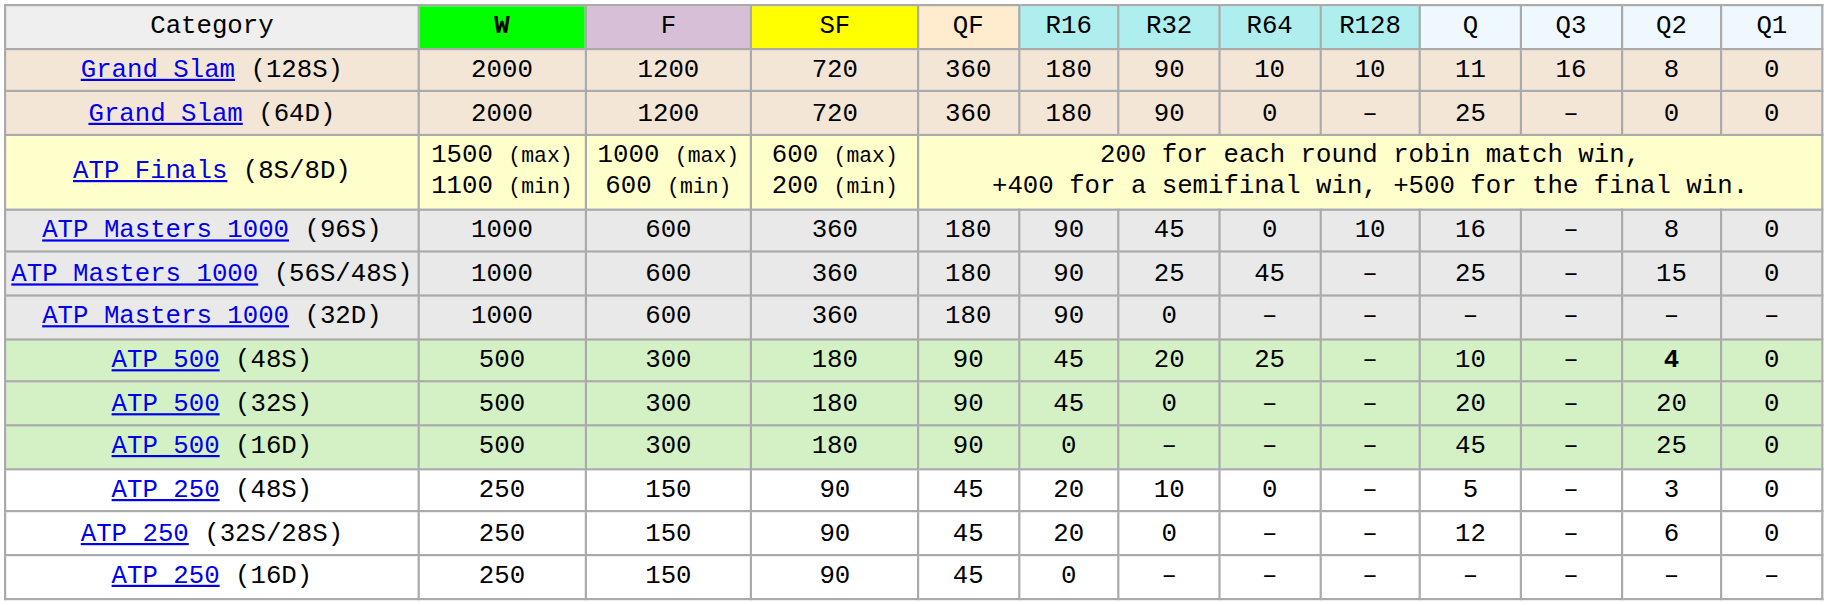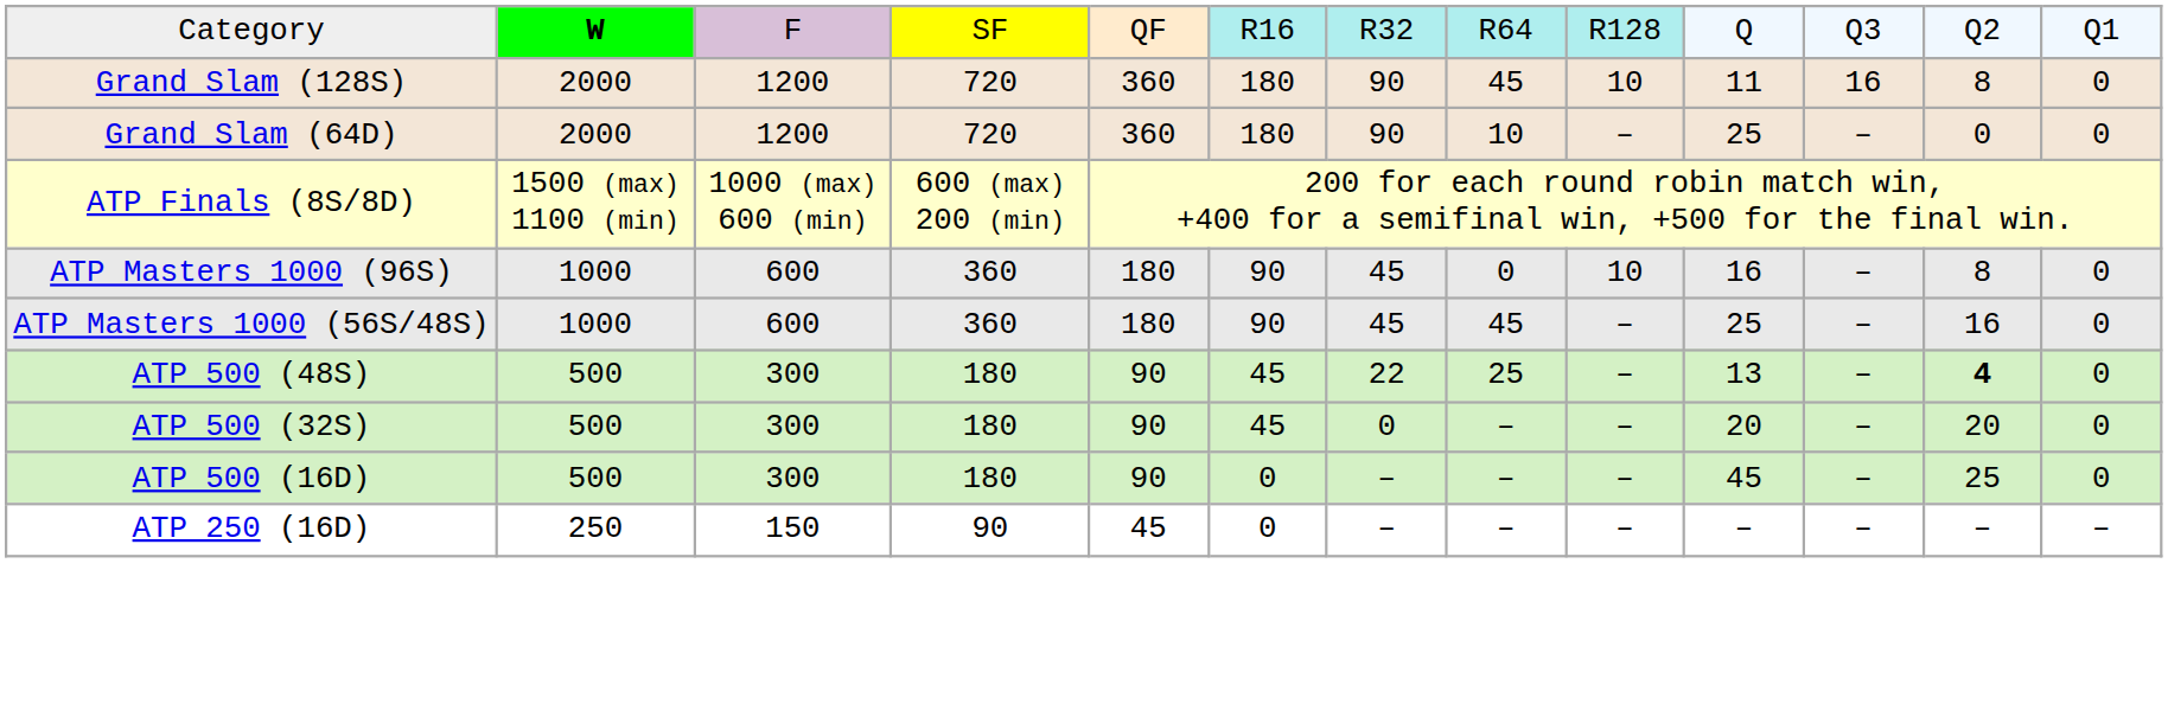Grand Slam (128S) | column 8: 10 -> 45
Grand Slam (64D) | column 8: 0 -> 10
ATP Masters 1000 (56S/48S) | column 7: 25 -> 45
ATP Masters 1000 (56S/48S) | column 12: 15 -> 16
- row: ATP Masters 1000 (32D) | 1000 | 600 | 360 | 180 | 90 | 0 | – | – | – | – | – | –
ATP 500 (48S) | column 7: 20 -> 22
ATP 500 (48S) | column 10: 10 -> 13
- row: ATP 250 (48S) | 250 | 150 | 90 | 45 | 20 | 10 | 0 | – | 5 | – | 3 | 0
- row: ATP 250 (32S/28S) | 250 | 150 | 90 | 45 | 20 | 0 | – | – | 12 | – | 6 | 0
